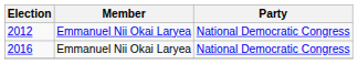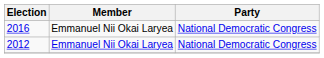rows swapped: 2012 <-> 2016
